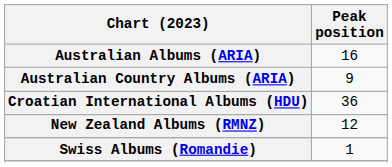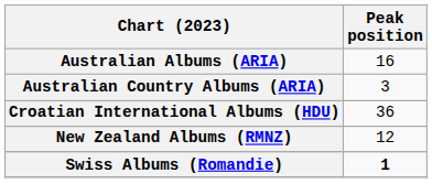Australian Country Albums (ARIA) | Peak position: 9 -> 3
Swiss Albums (Romandie) | Peak position: normal -> bold
